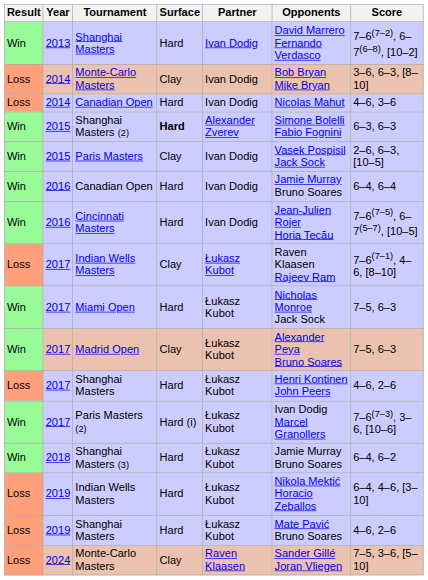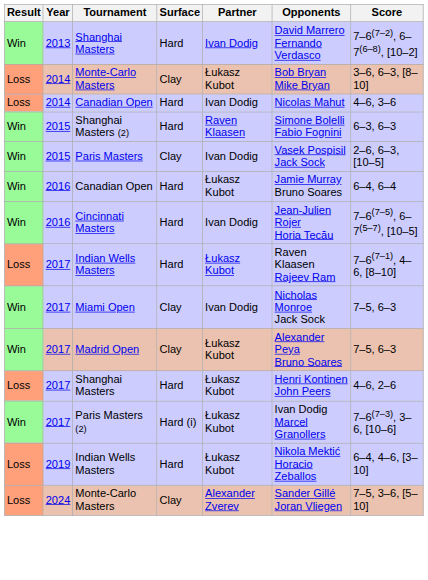2014 / Monte-Carlo Masters | Partner: Ivan Dodig -> Łukasz Kubot
Shanghai Masters (2) | Surface: bold -> normal
Shanghai Masters (2) | Partner: Alexander Zverev -> Raven Klaasen
2016 / Canadian Open | Partner: Ivan Dodig -> Łukasz Kubot
2017 / Indian Wells Masters | Surface: Clay -> Hard
Miami Open | Surface: Hard -> Clay
Miami Open | Partner: Łukasz Kubot -> Ivan Dodig
- row: Win | 2018 | Shanghai Masters (3) | Hard | Łukasz Kubot | Jamie Murray Bruno Soares | 6–4, 6–2
- row: Loss | 2019 | Shanghai Masters | Hard | Łukasz Kubot | Mate Pavić Bruno Soares | 4–6, 2–6
2024 / Monte-Carlo Masters | Partner: Raven Klaasen -> Alexander Zverev
